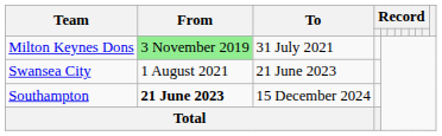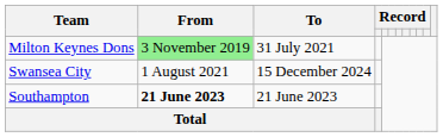Swansea City | To: 21 June 2023 -> 15 December 2024
Southampton | To: 15 December 2024 -> 21 June 2023
